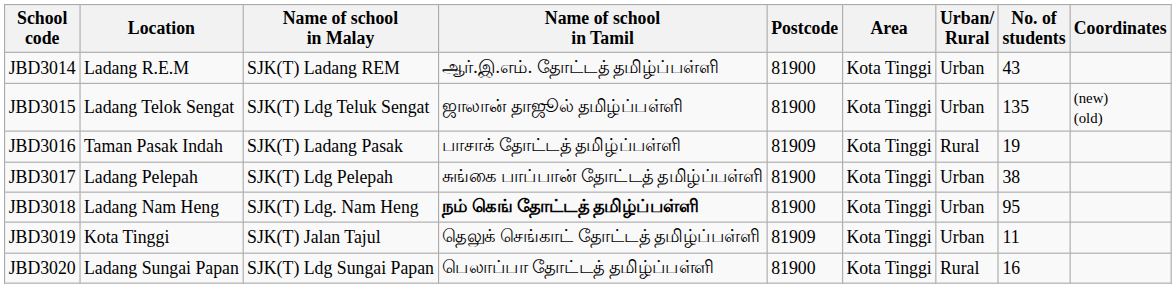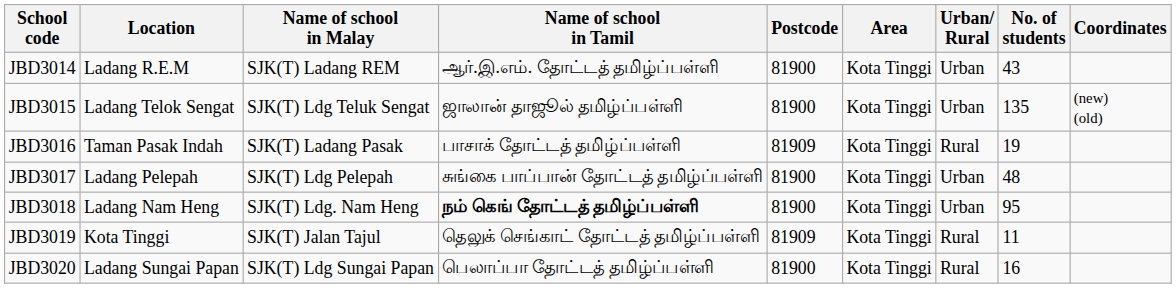JBD3017 | No. of students: 38 -> 48
JBD3019 | Urban/ Rural: Urban -> Rural
